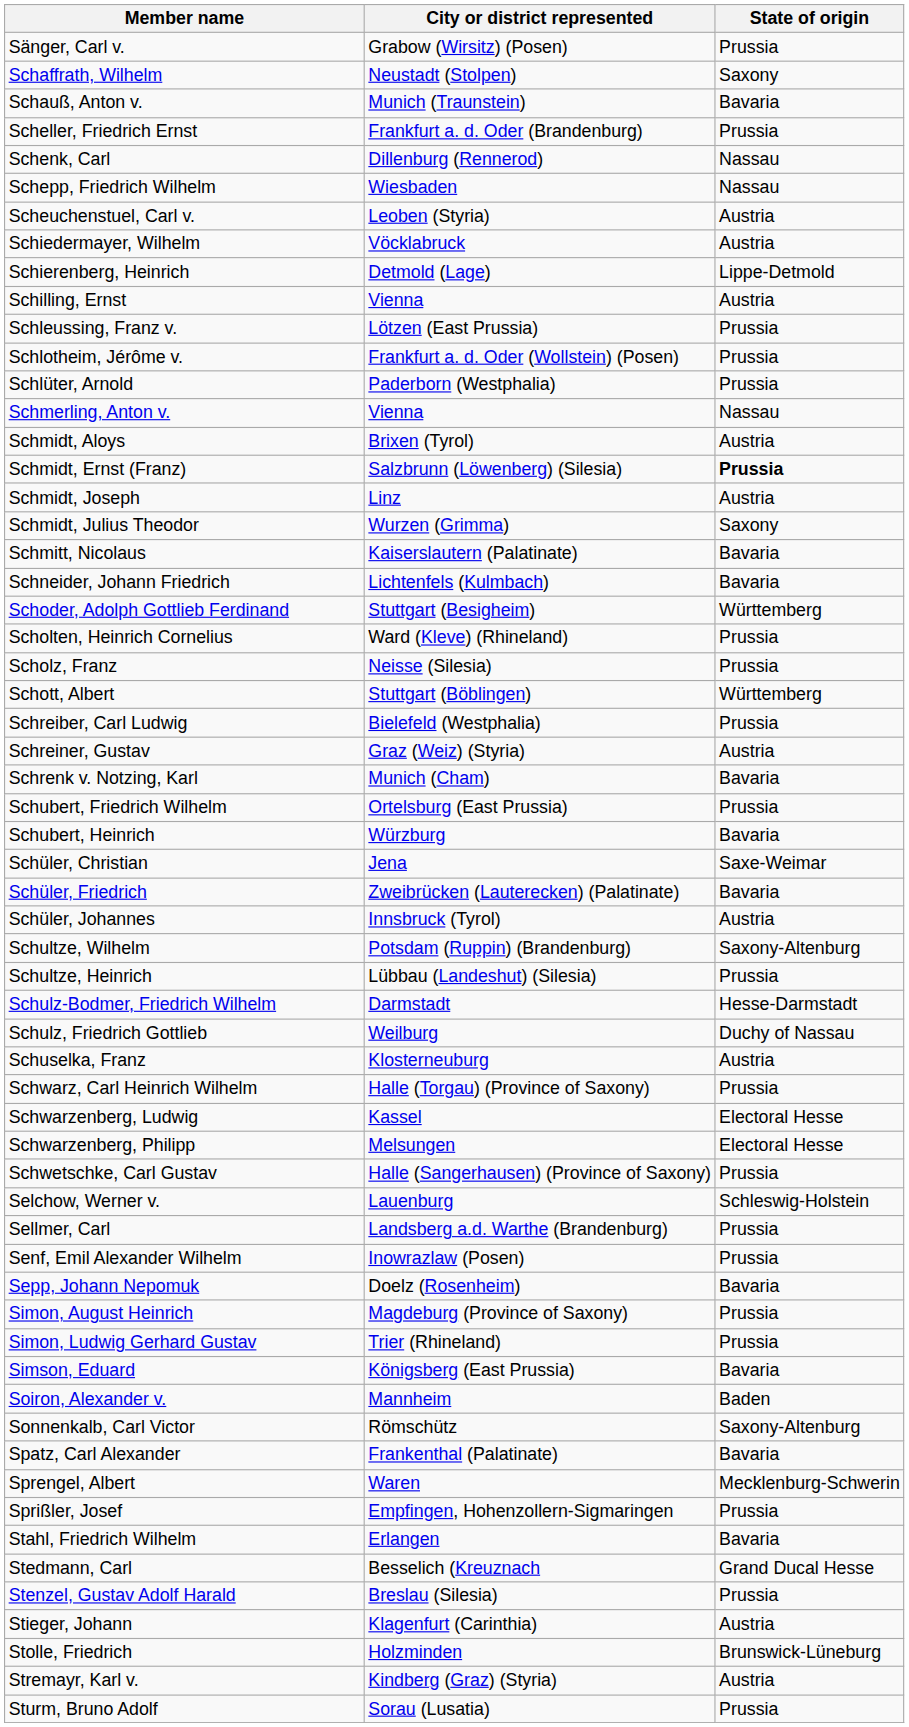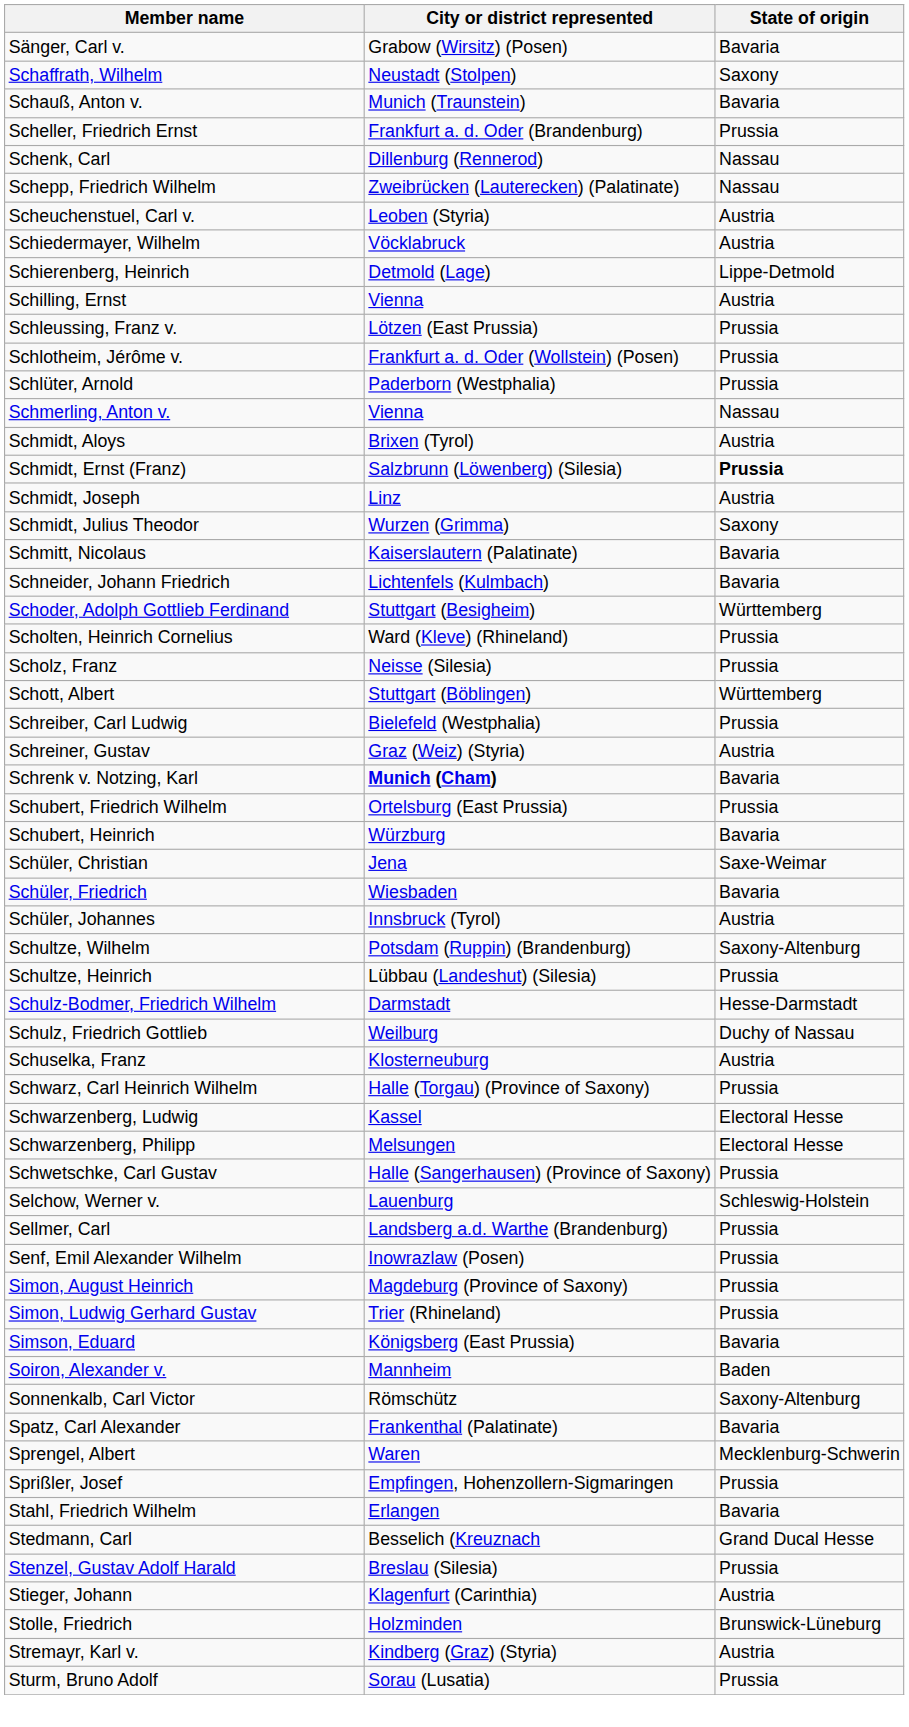Sänger, Carl v. | State of origin: Prussia -> Bavaria
Schepp, Friedrich Wilhelm | City or district represented: Wiesbaden -> Zweibrücken (Lauterecken) (Palatinate)
Schrenk v. Notzing, Karl | City or district represented: normal -> bold
Schüler, Friedrich | City or district represented: Zweibrücken (Lauterecken) (Palatinate) -> Wiesbaden
- row: Sepp, Johann Nepomuk | Doelz (Rosenheim) | Bavaria
